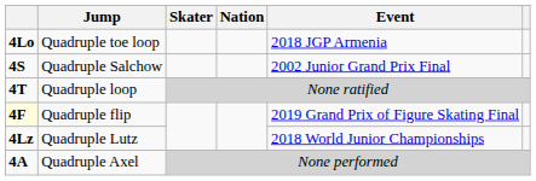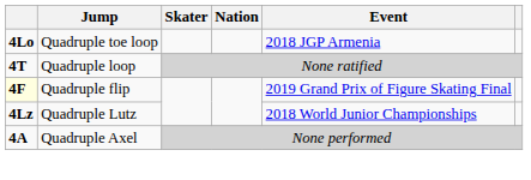- row: 4S | Quadruple Salchow | 2002 Junior Grand Prix Final
